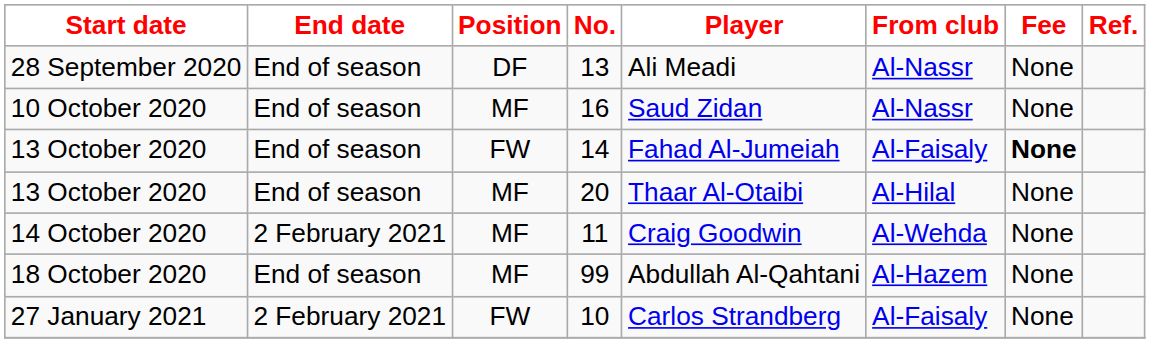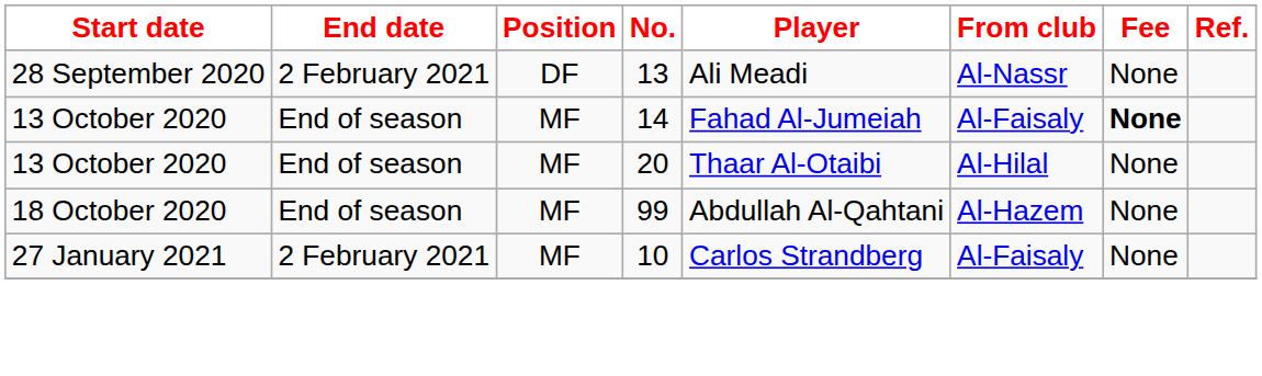13 | End date: End of season -> 2 February 2021
- row: 10 October 2020 | End of season | MF | 16 | Saud Zidan | Al-Nassr | None
14 | Position: FW -> MF
- row: 14 October 2020 | 2 February 2021 | MF | 11 | Craig Goodwin | Al-Wehda | None
10 | Position: FW -> MF
